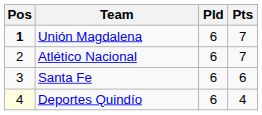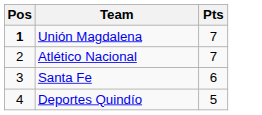- column: Pld | 6 | 6 | 6 | 6
Deportes Quindío | Pos: lightyellow background -> no background
Deportes Quindío | Pts: 4 -> 5
